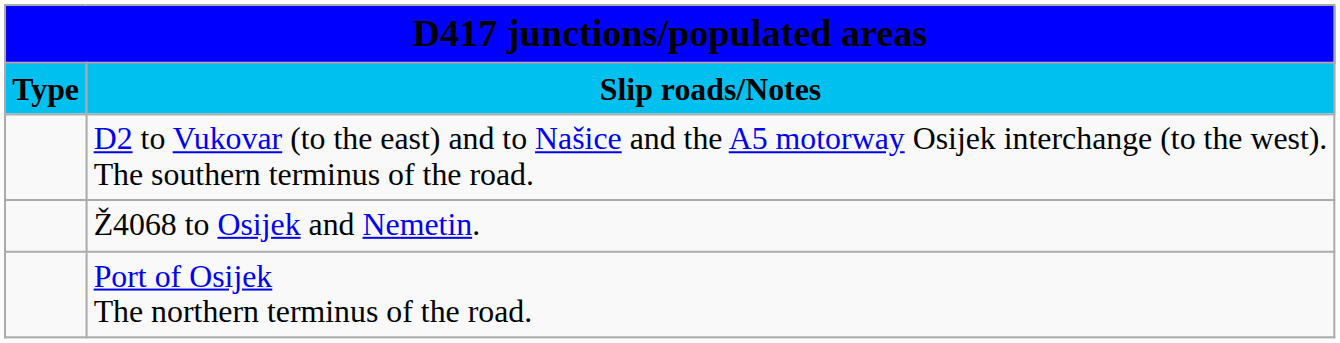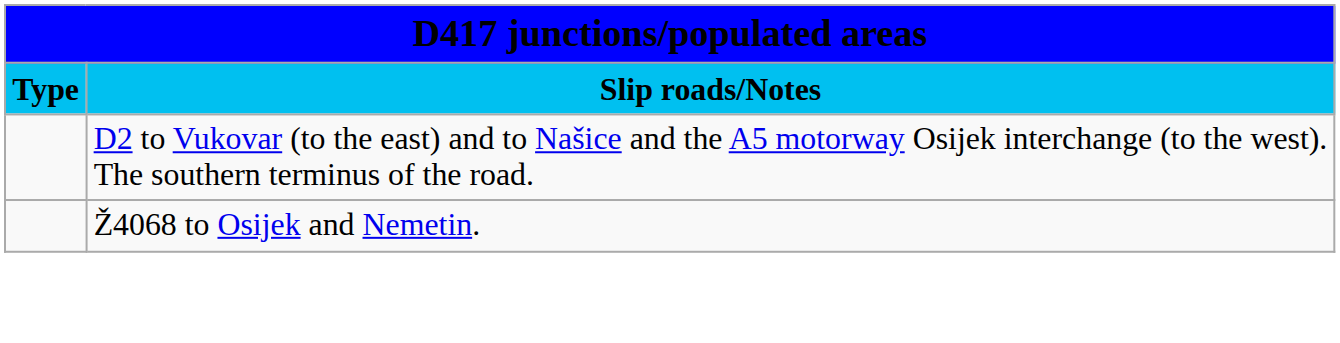- row: Port of Osijek The northern terminus of the road.
